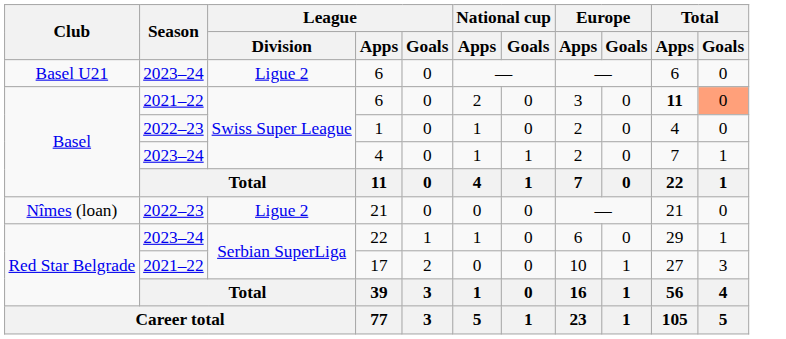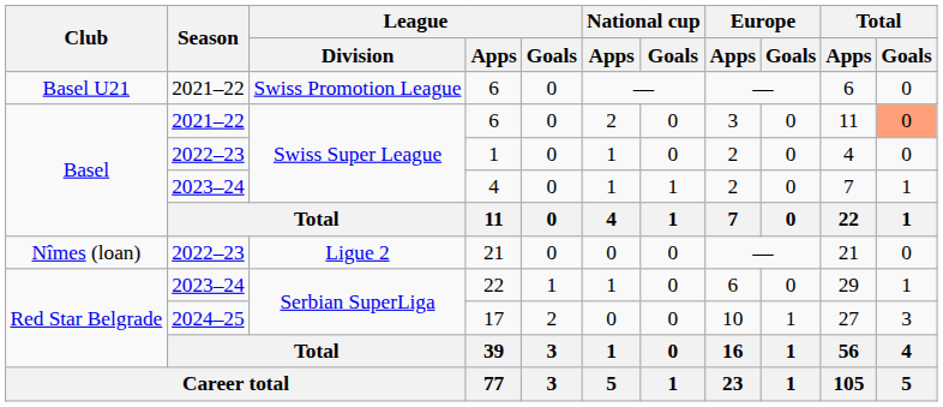Basel U21 / 6 | Season: 2023–24 -> 2021–22
Basel U21 / 6 | League / Division: Ligue 2 -> Swiss Promotion League
Basel / 6 | Total / Apps: bold -> normal
17 | Season: 2021–22 -> 2024–25
